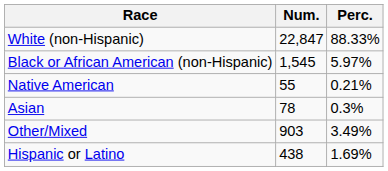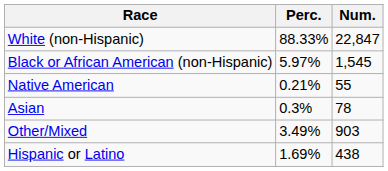columns swapped: Num. <-> Perc.
